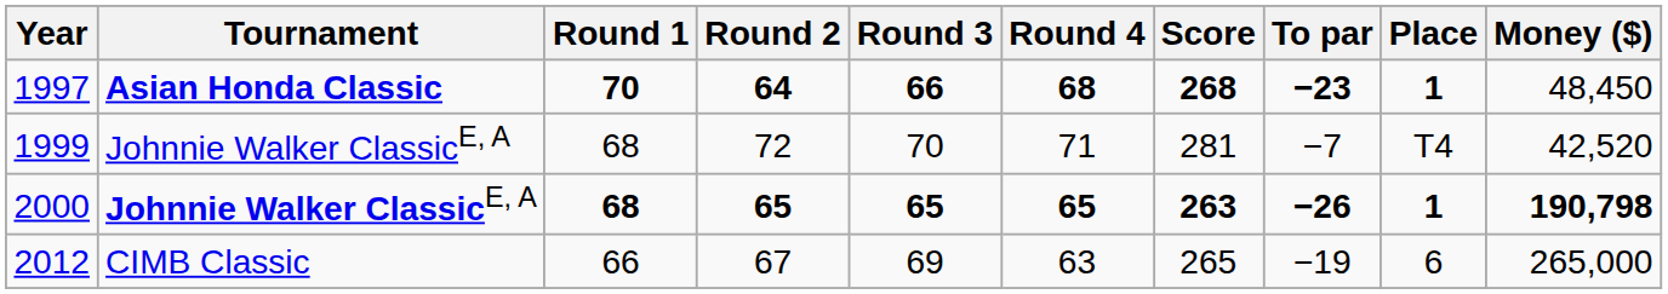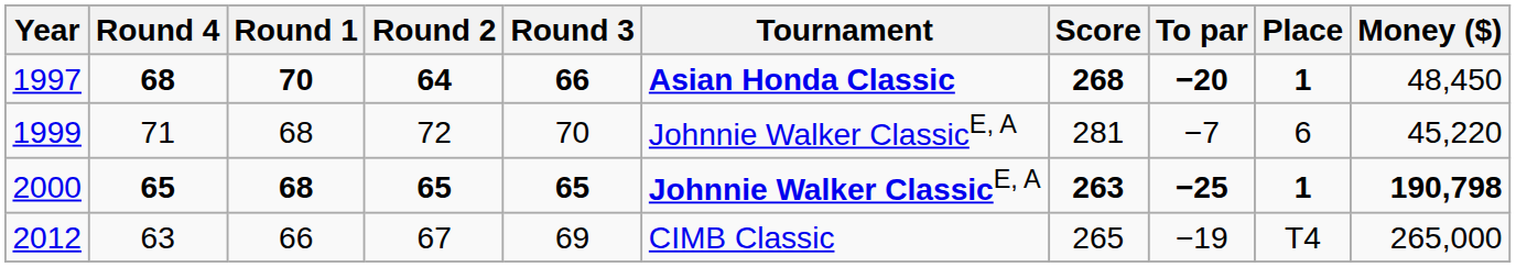columns swapped: Tournament <-> Round 4
1997 | To par: −23 -> −20
1999 | Place: T4 -> 6
1999 | Money ($): 42,520 -> 45,220
2000 | To par: −26 -> −25
2012 | Place: 6 -> T4
